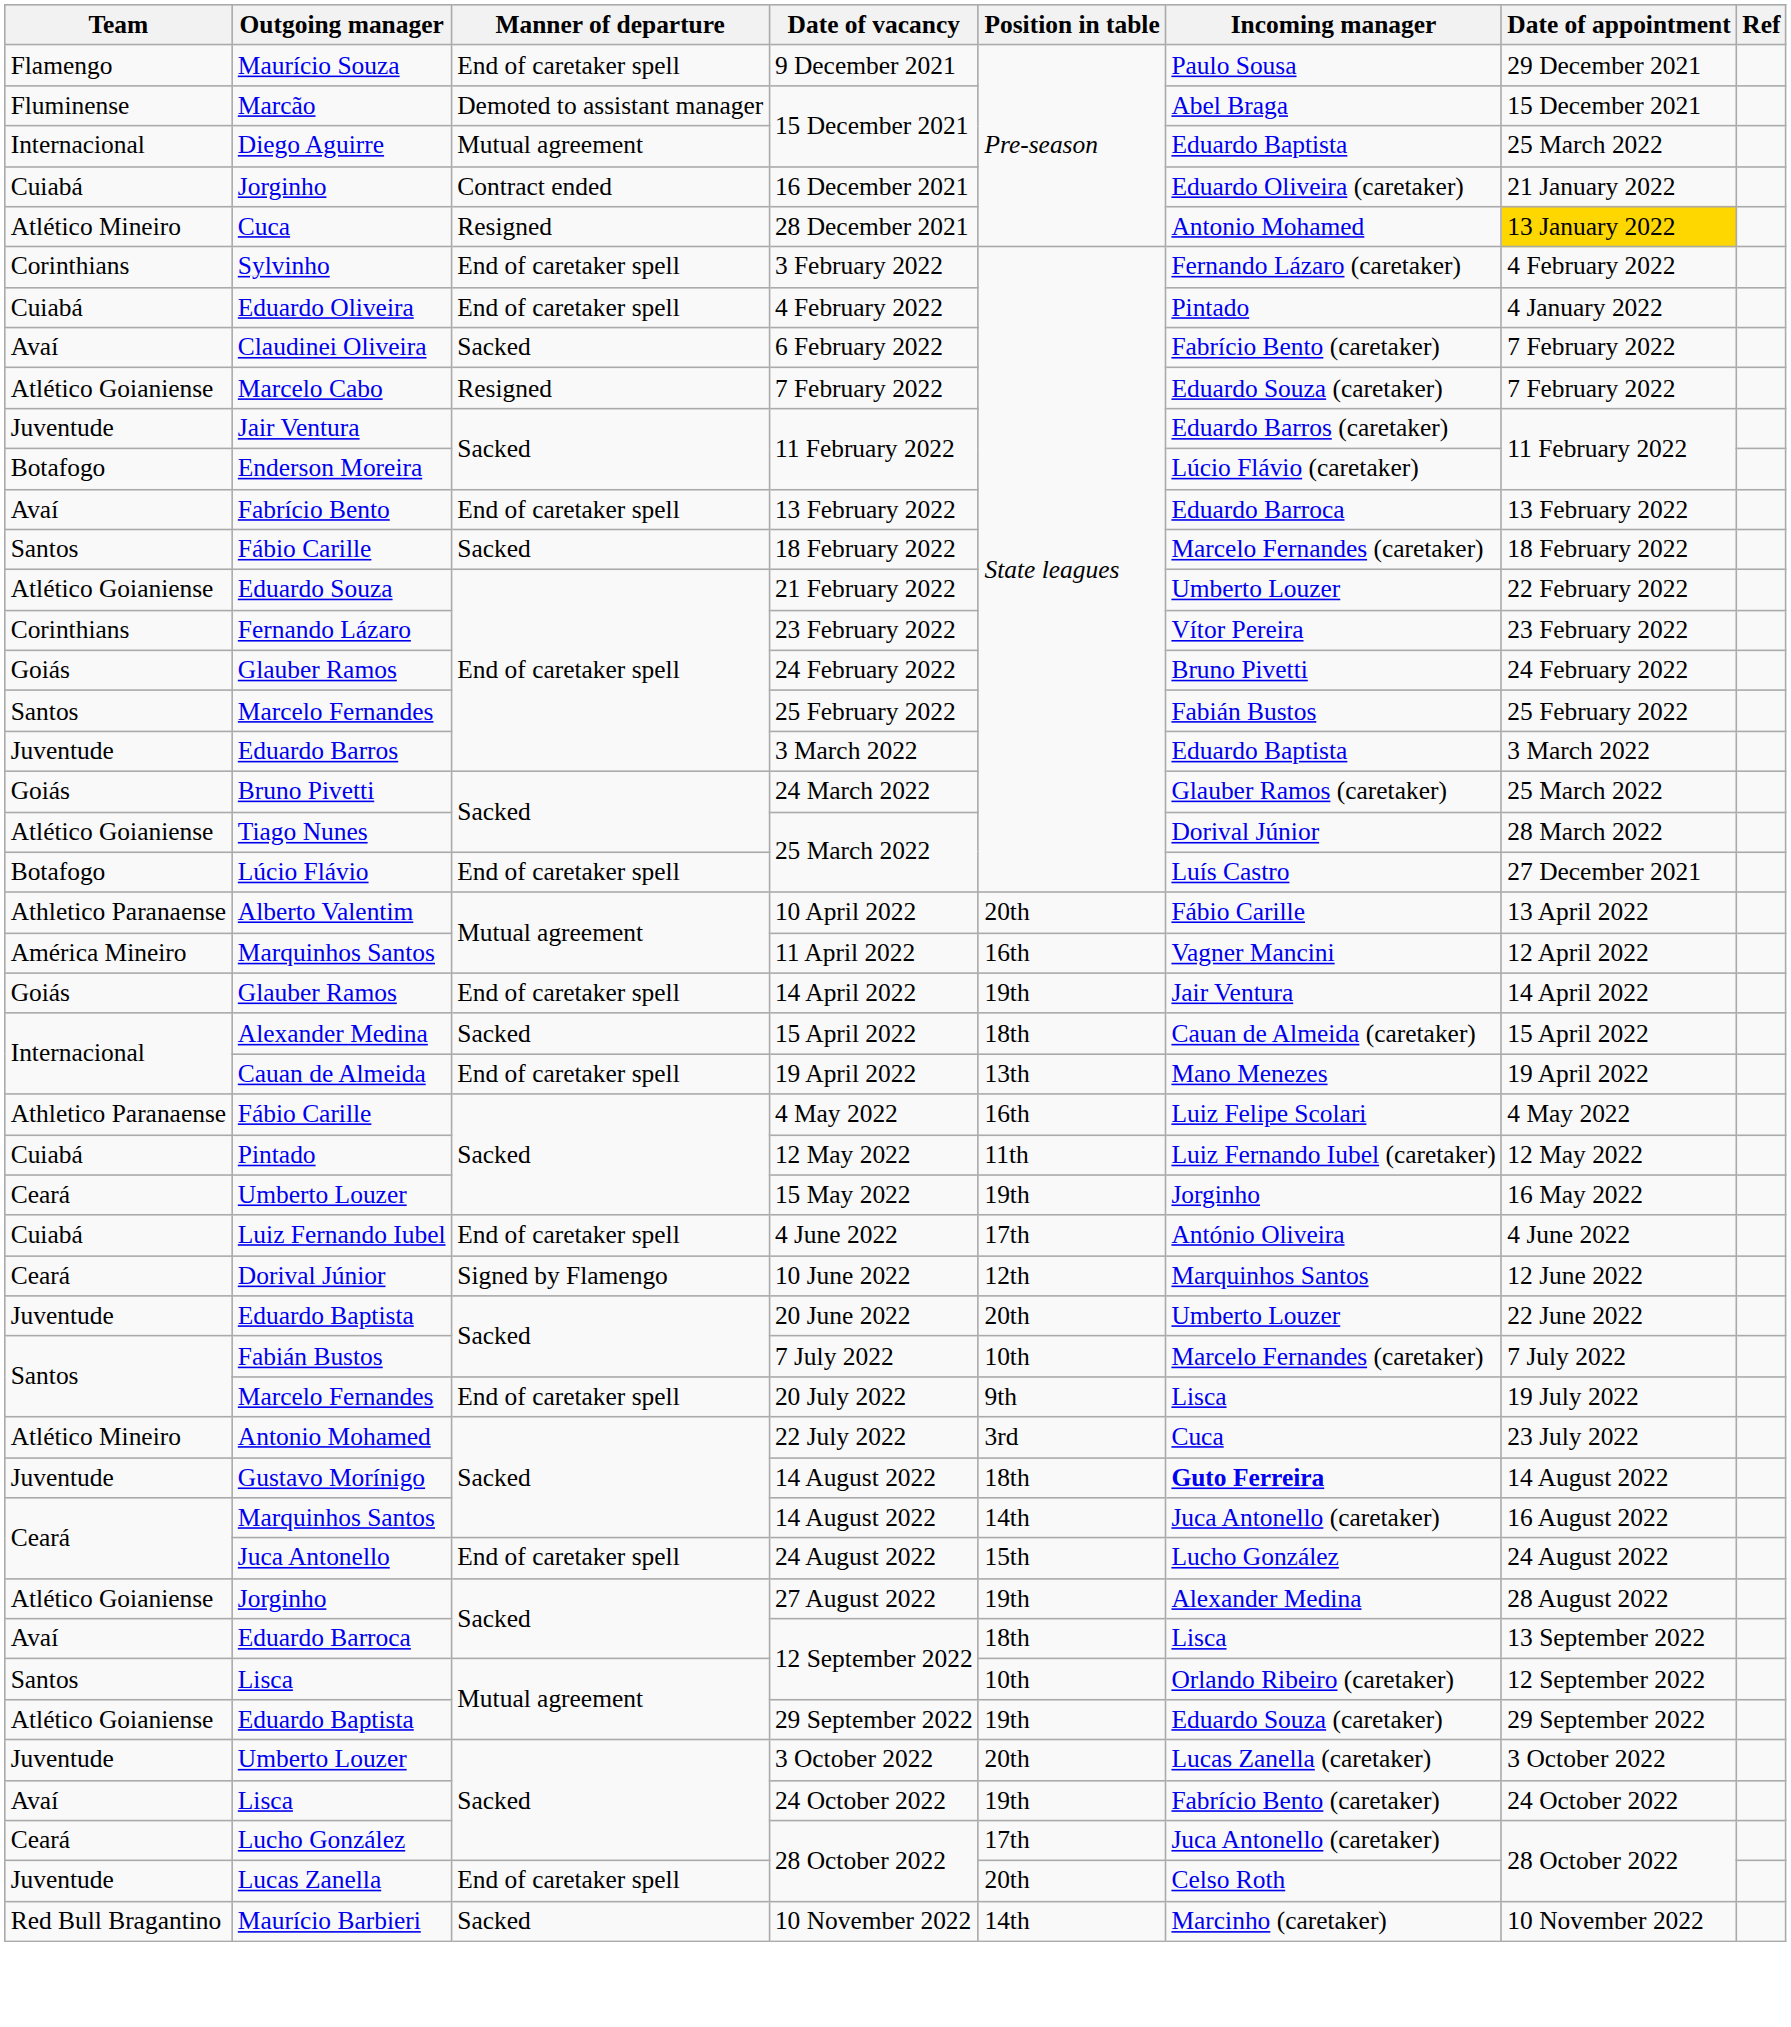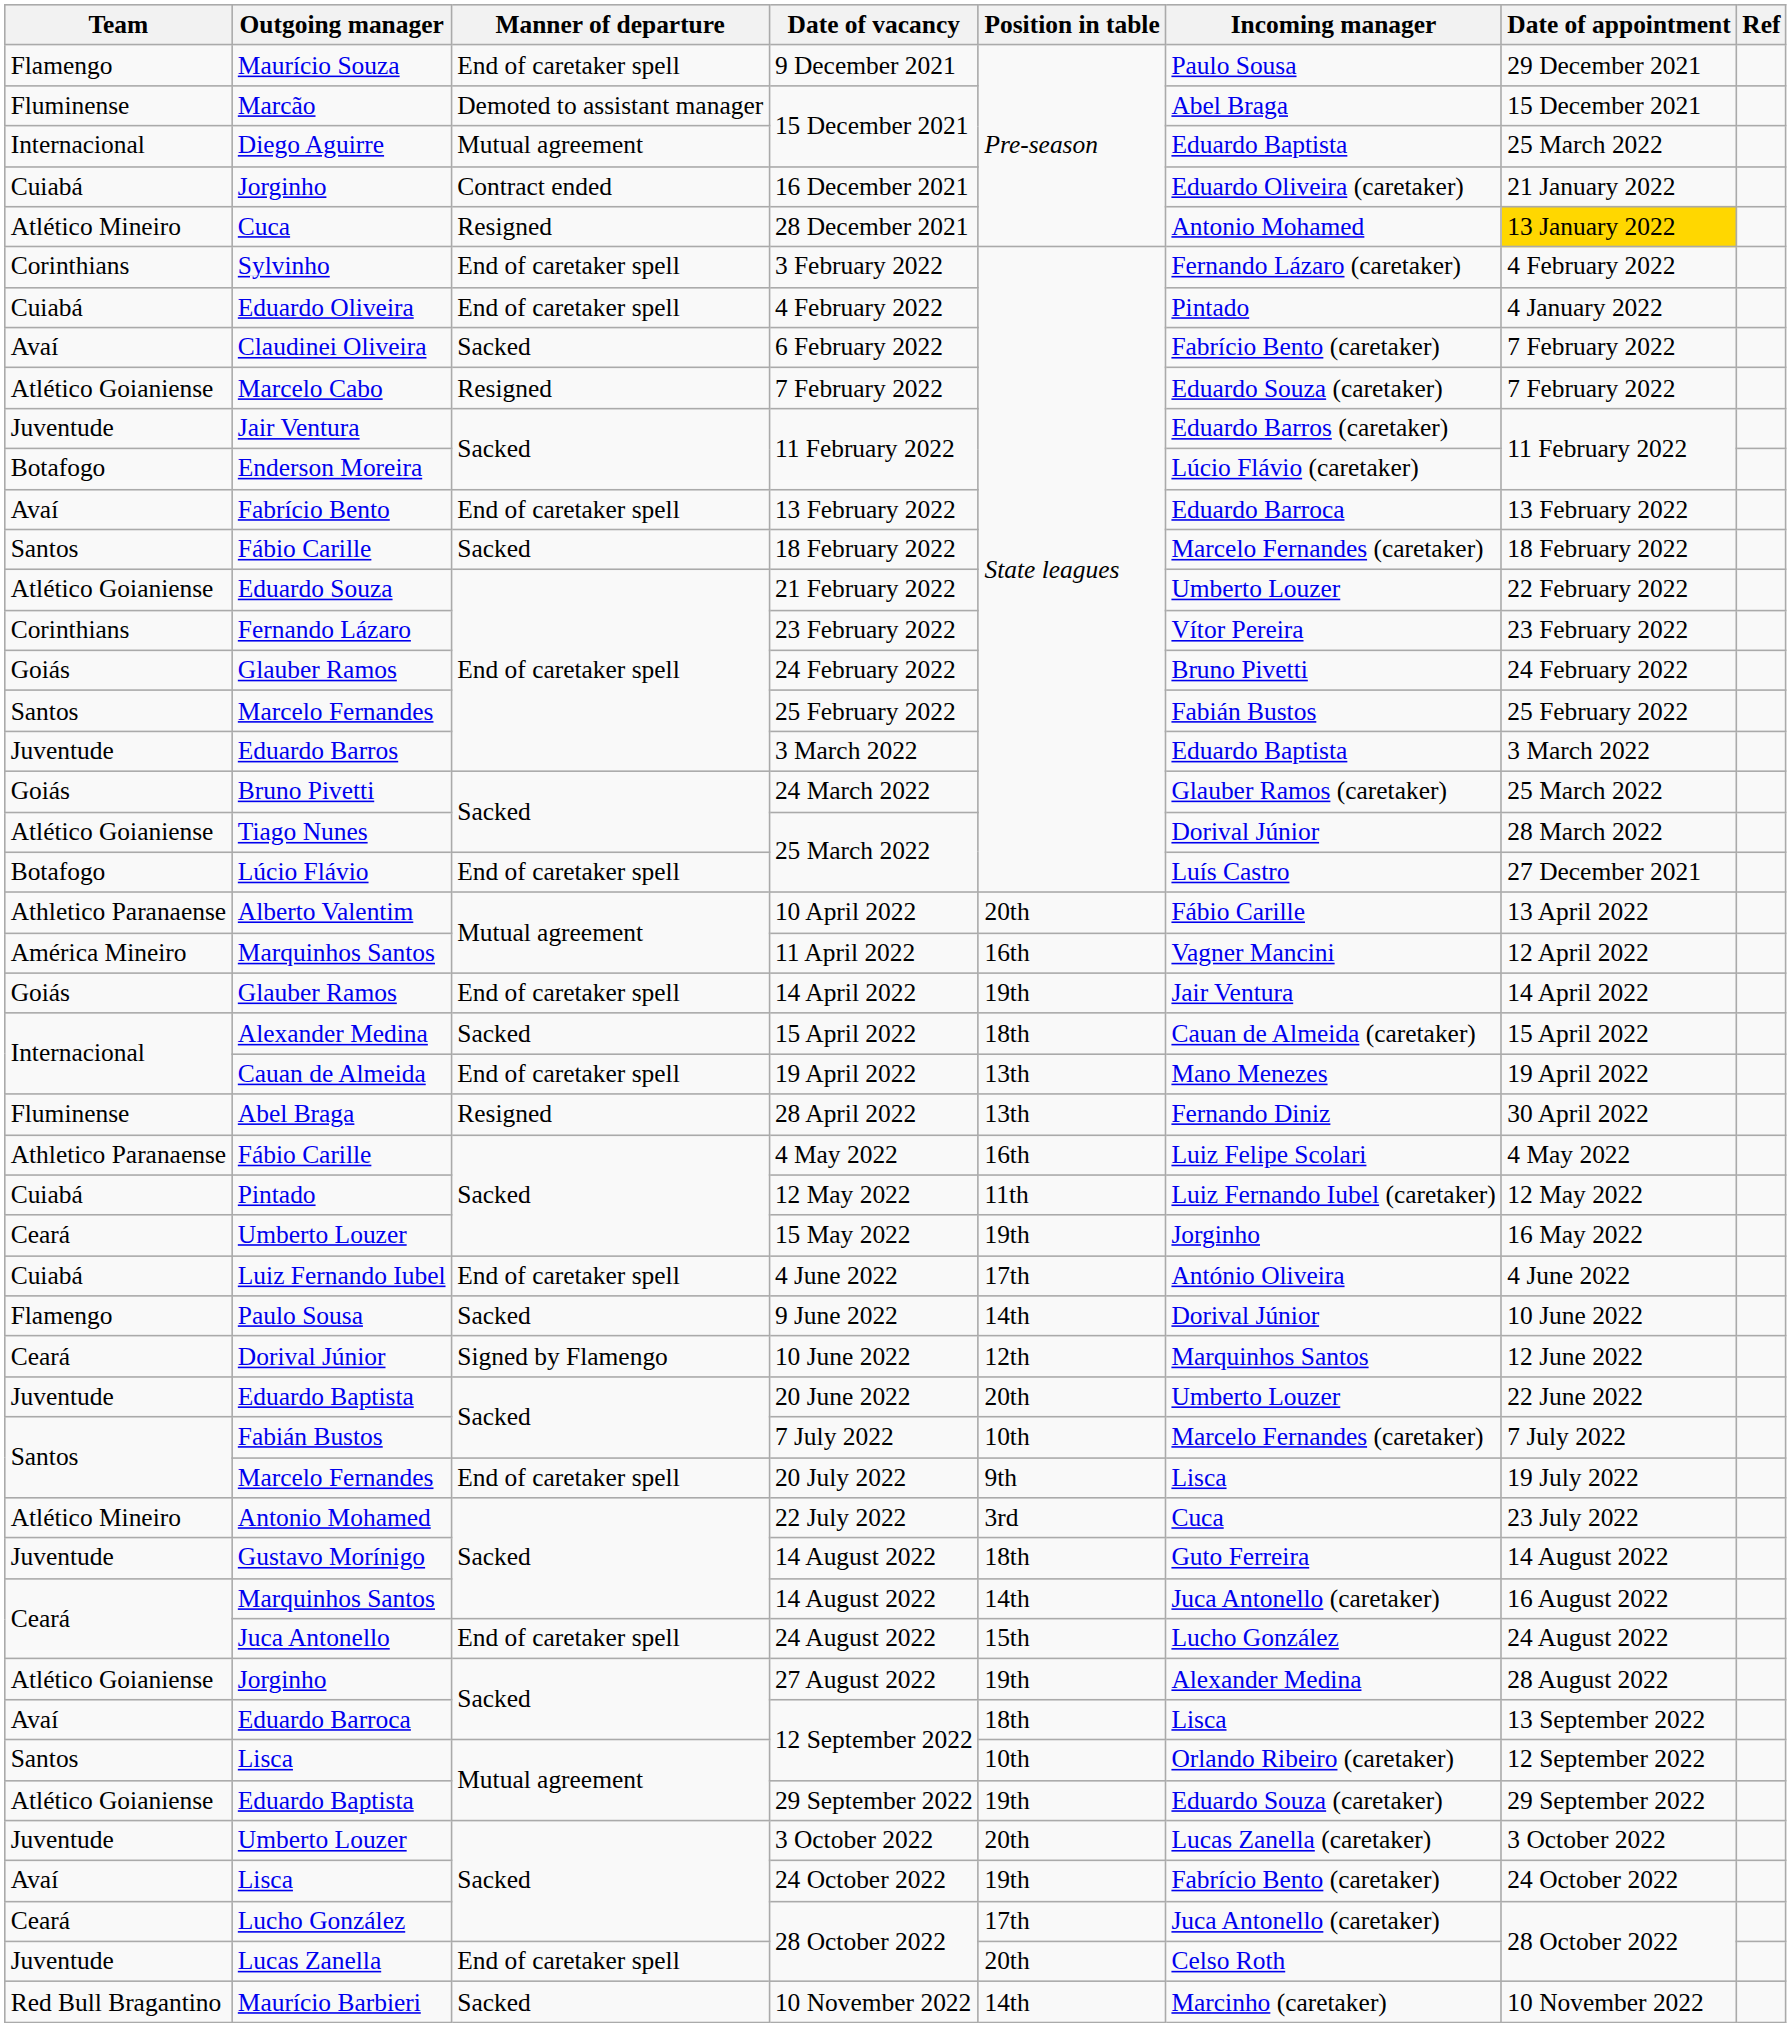+ row: Fluminense | Abel Braga | Resigned | 28 April 2022 | 13th | Fernando Diniz | 30 April 2022
+ row: Flamengo | Paulo Sousa | Sacked | 9 June 2022 | 14th | Dorival Júnior | 10 June 2022
Gustavo Morínigo / 14 August 2022 | Incoming manager: bold -> normal
